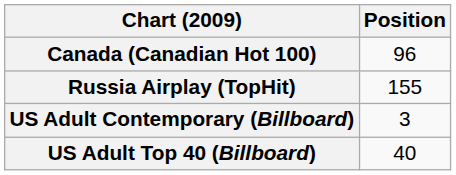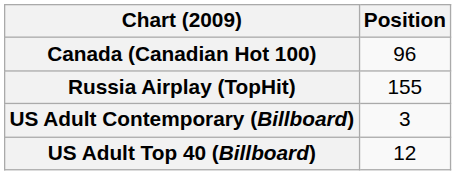US Adult Top 40 (Billboard) | Position: 40 -> 12
